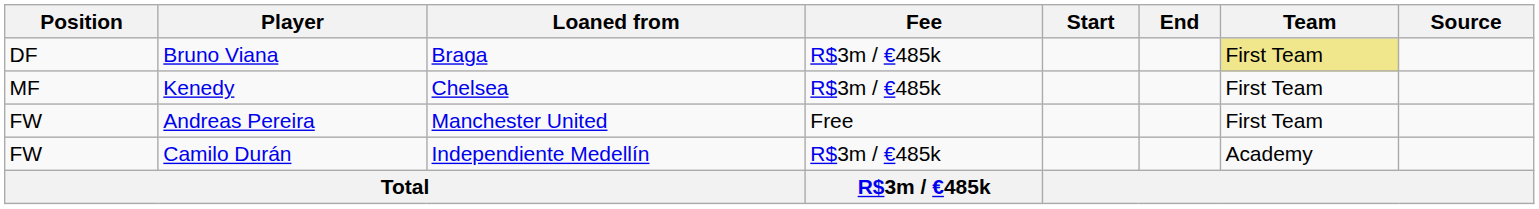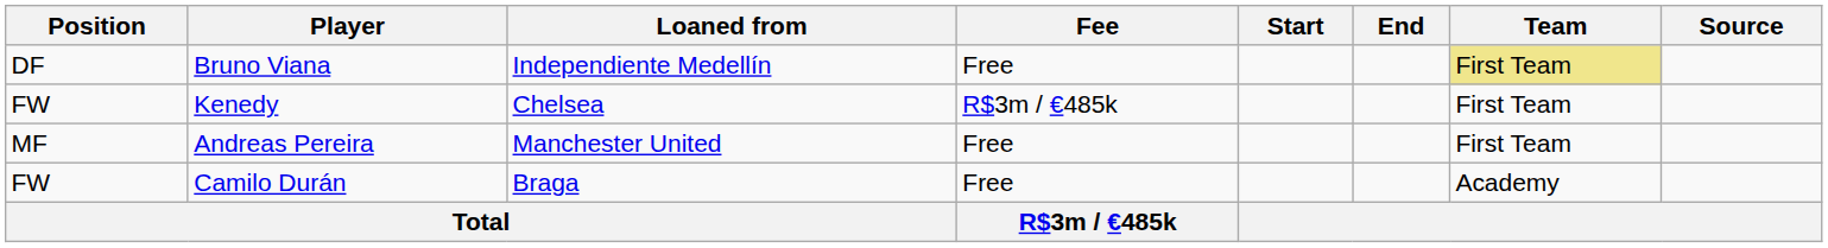Bruno Viana | Loaned from: Braga -> Independiente Medellín
Bruno Viana | Fee: R$3m / €485k -> Free
Kenedy | Position: MF -> FW
Andreas Pereira | Position: FW -> MF
Camilo Durán | Loaned from: Independiente Medellín -> Braga
Camilo Durán | Fee: R$3m / €485k -> Free
